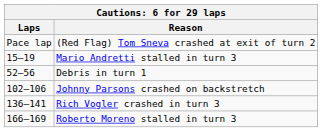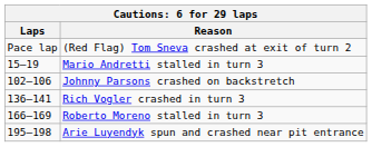- row: 52–56 | Debris in turn 1
+ row: 195–198 | Arie Luyendyk spun and crashed near pit entrance
